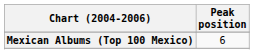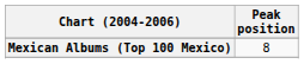Mexican Albums (Top 100 Mexico) | Peak position: 6 -> 8
